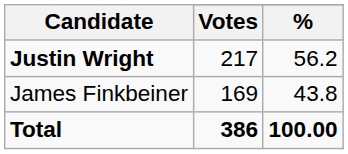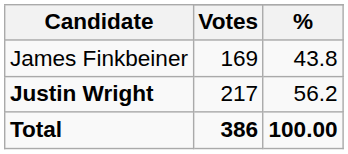rows swapped: Justin Wright <-> James Finkbeiner
